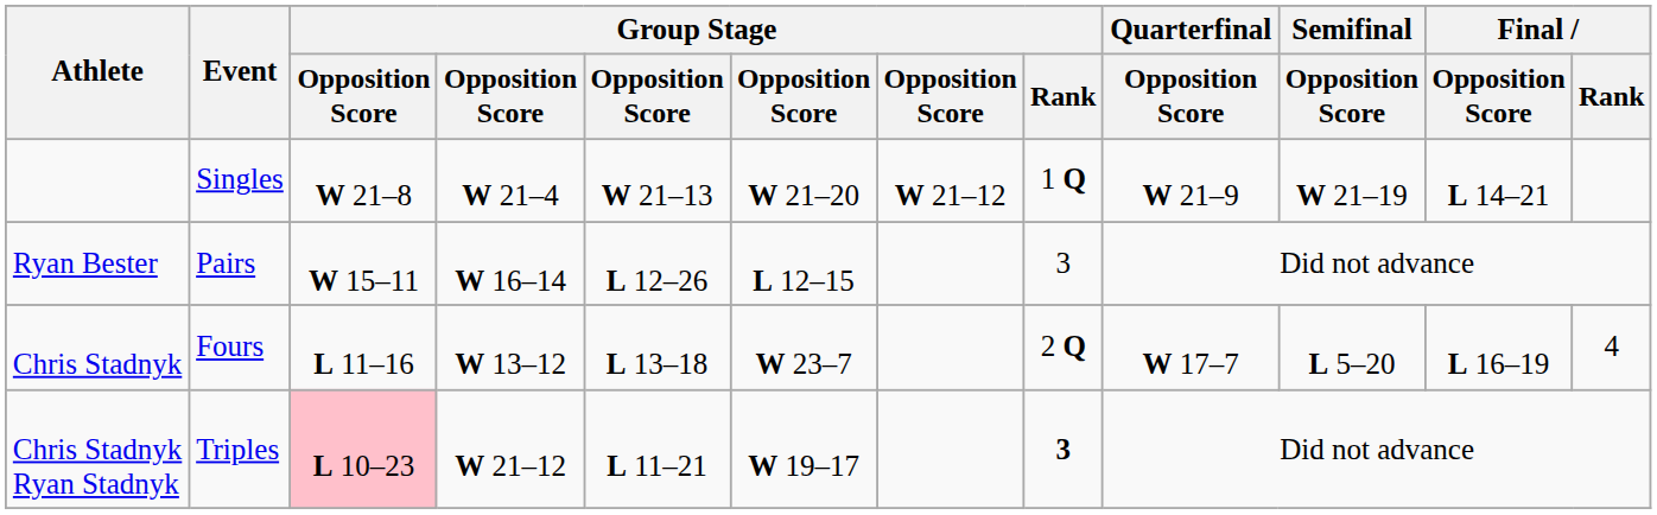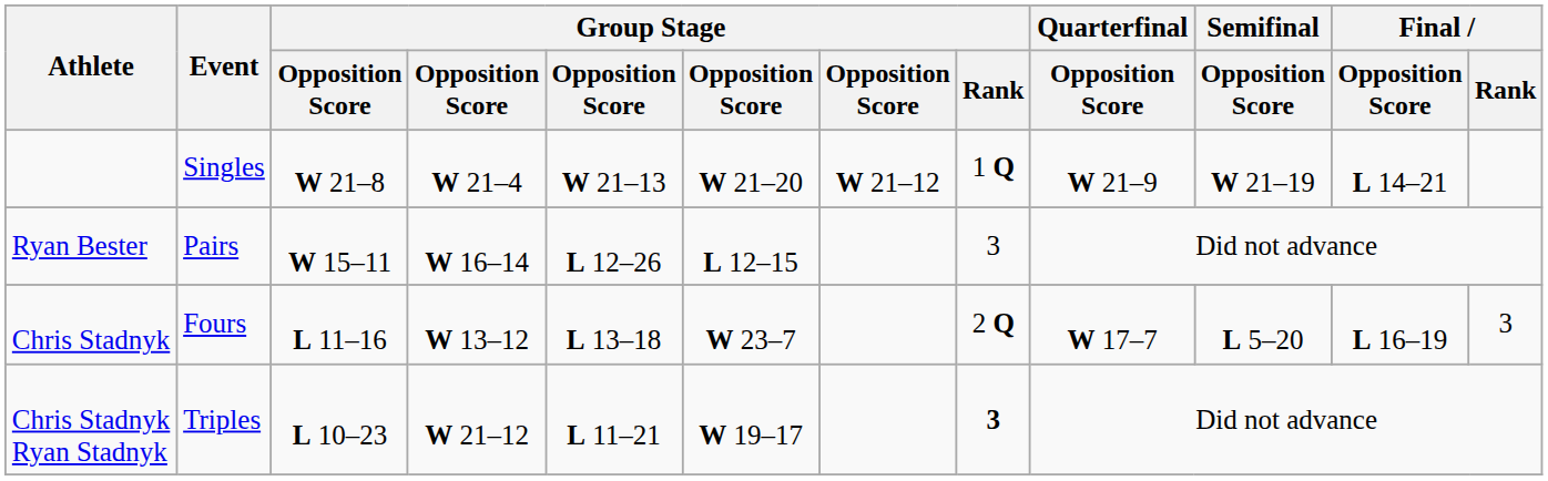Chris Stadnyk | Final / Rank: 4 -> 3
Chris Stadnyk Ryan Stadnyk | column 3: pink background -> no background
